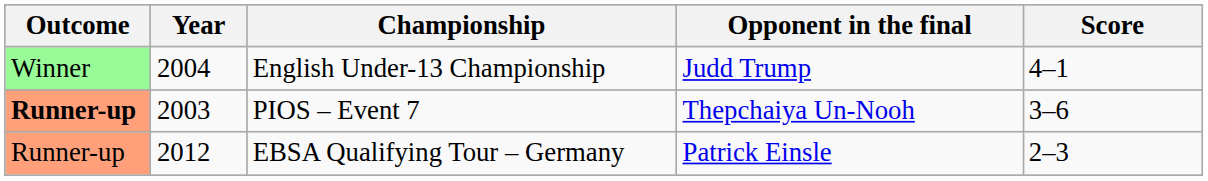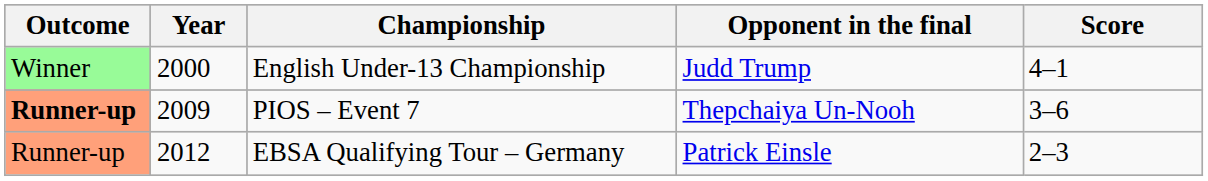English Under-13 Championship | Year: 2004 -> 2000
PIOS – Event 7 | Year: 2003 -> 2009
